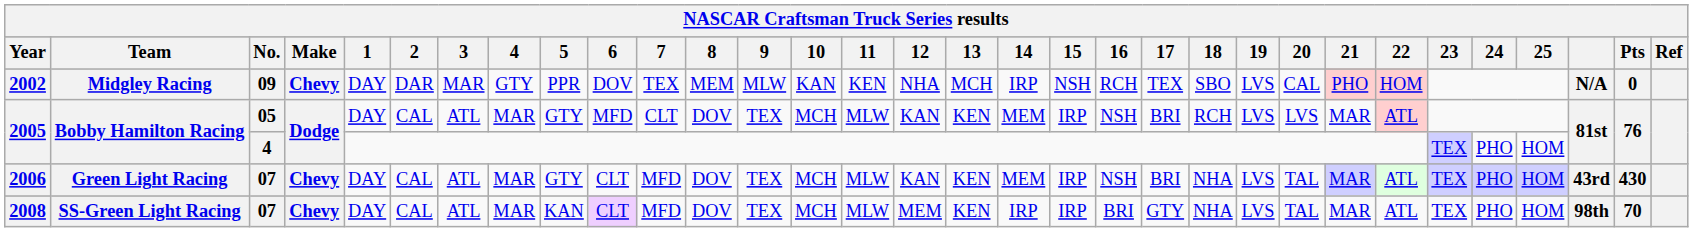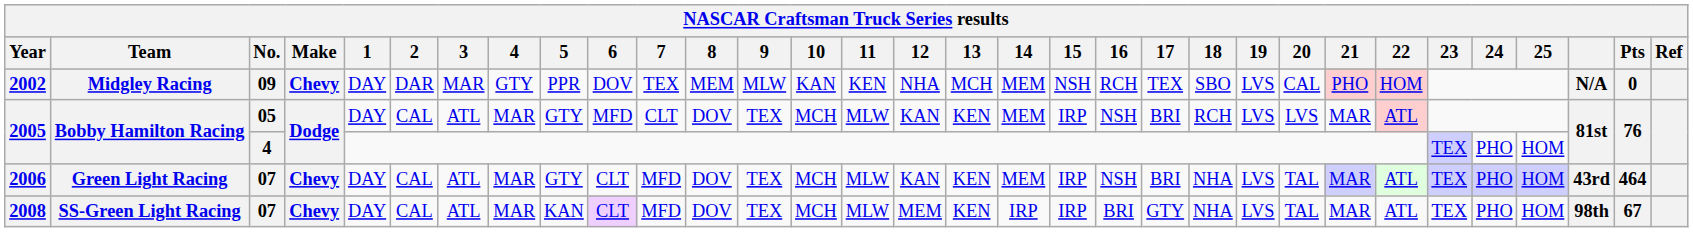2002 | 14: IRP -> MEM
2006 | Pts: 430 -> 464
2008 | Pts: 70 -> 67
